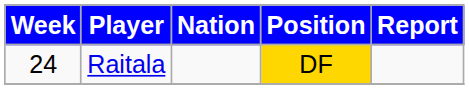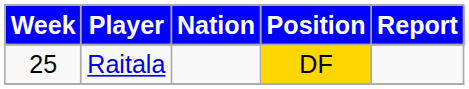Raitala | Week: 24 -> 25
